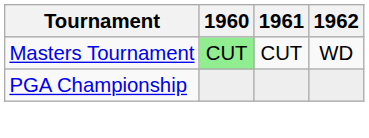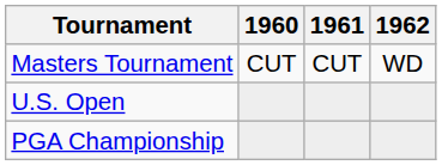Masters Tournament | 1960: lightgreen background -> no background
+ row: U.S. Open
